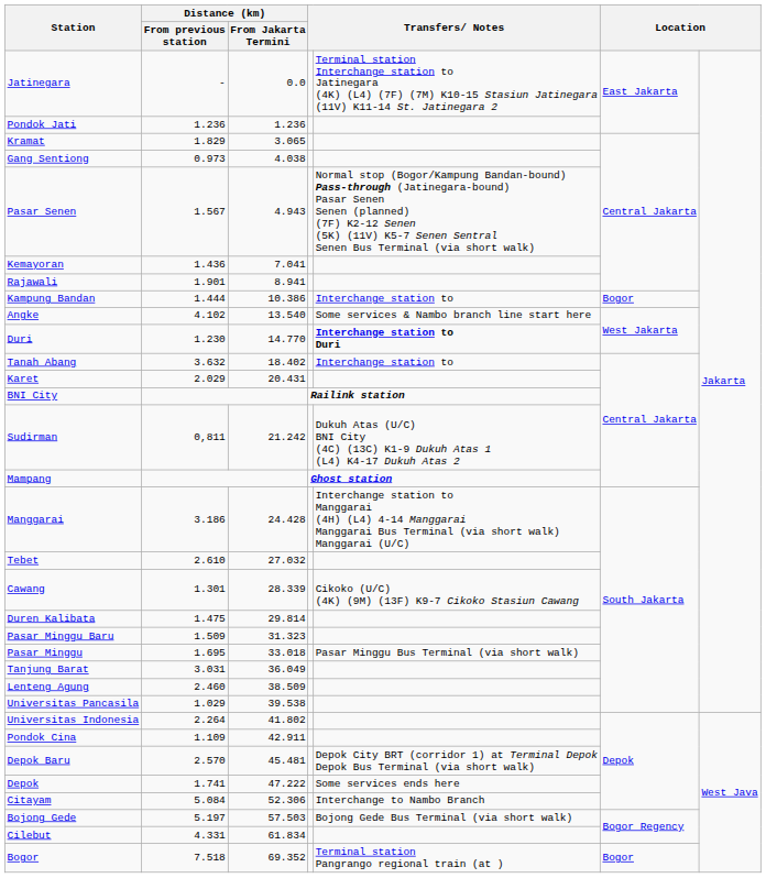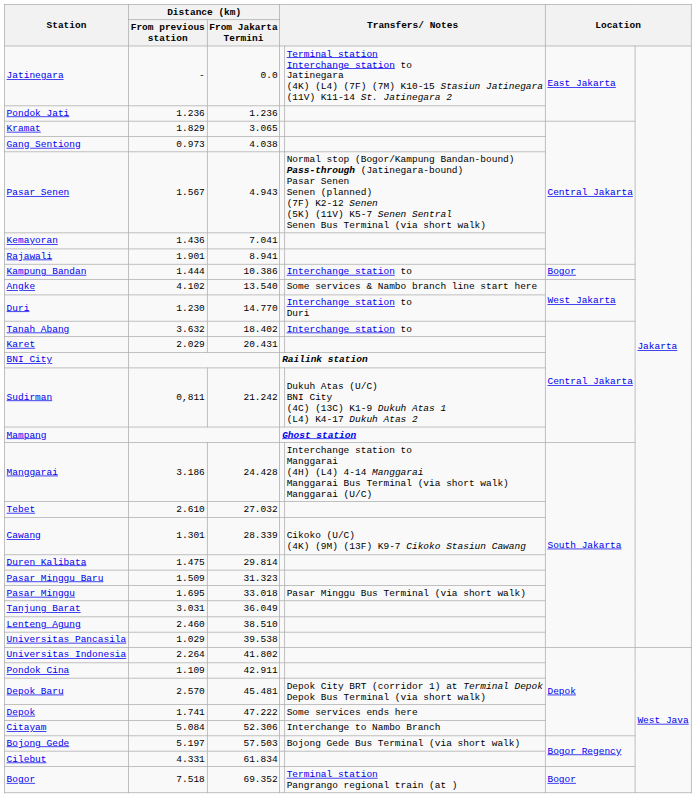Duri | column 5: bold -> normal
Lenteng Agung | Distance (km) / From Jakarta Termini: 38.509 -> 38.510
